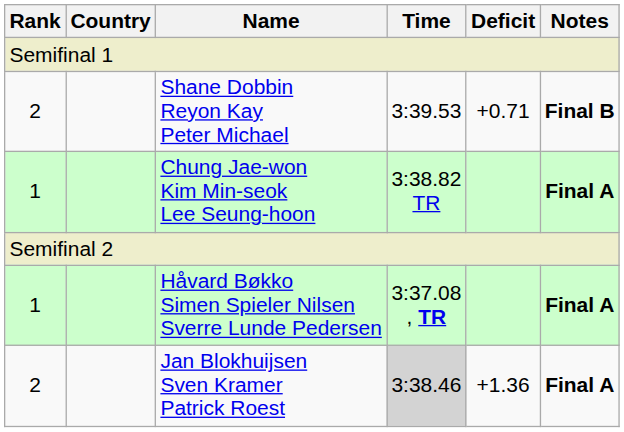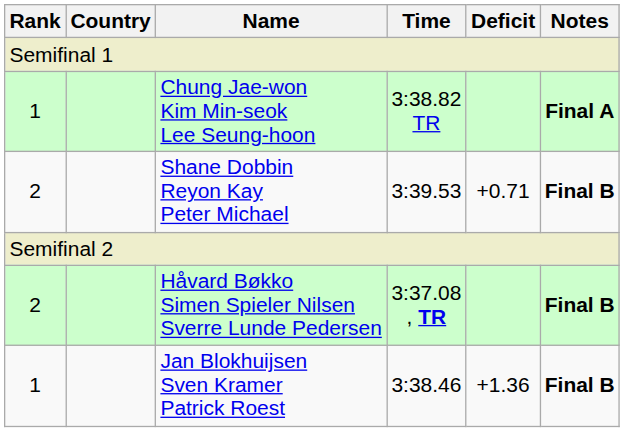rows swapped: Chung Jae-won Kim Min-seok Lee Seung-hoon <-> Shane Dobbin Reyon Kay Peter Michael
Håvard Bøkko Simen Spieler Nilsen Sverre Lunde Pedersen | Rank: 1 -> 2
Håvard Bøkko Simen Spieler Nilsen Sverre Lunde Pedersen | Notes: Final A -> Final B
Jan Blokhuijsen Sven Kramer Patrick Roest | Rank: 2 -> 1
Jan Blokhuijsen Sven Kramer Patrick Roest | Time: lightgrey background -> no background
Jan Blokhuijsen Sven Kramer Patrick Roest | Notes: Final A -> Final B
